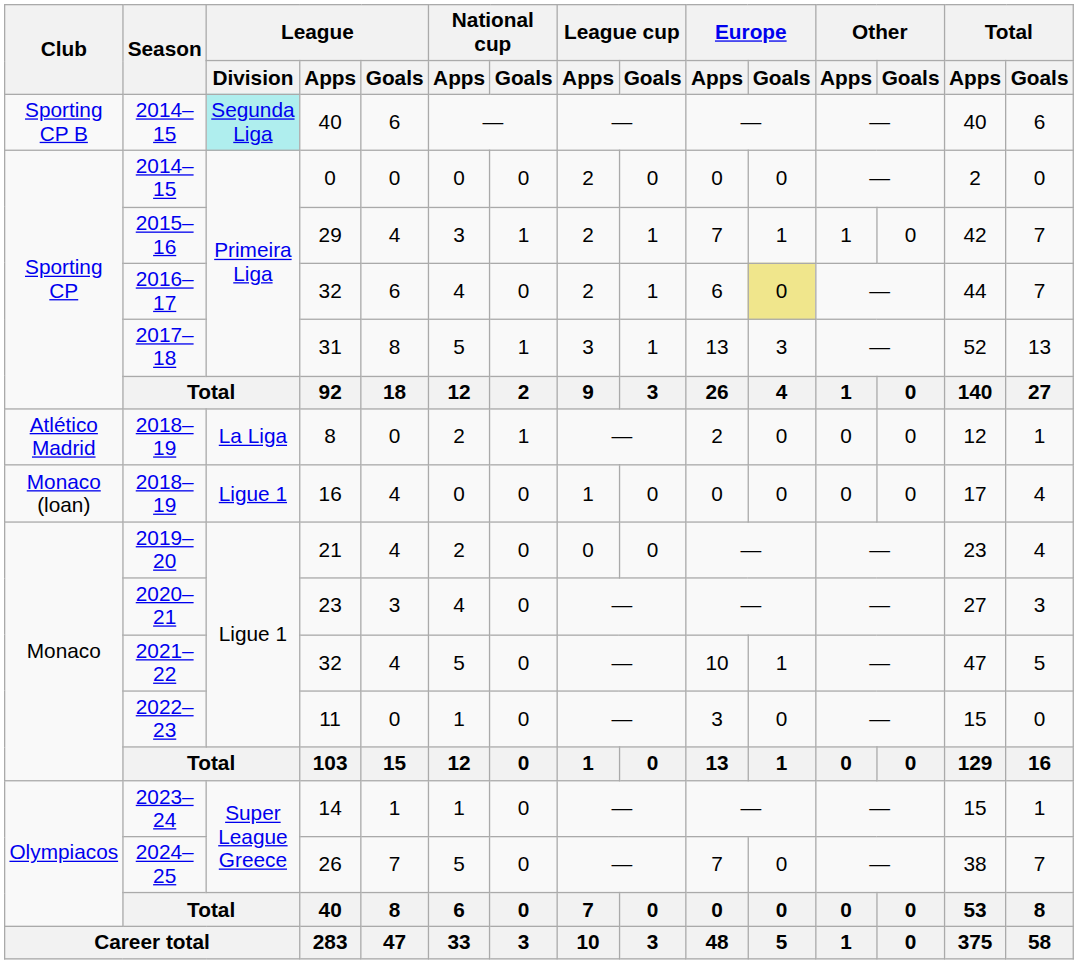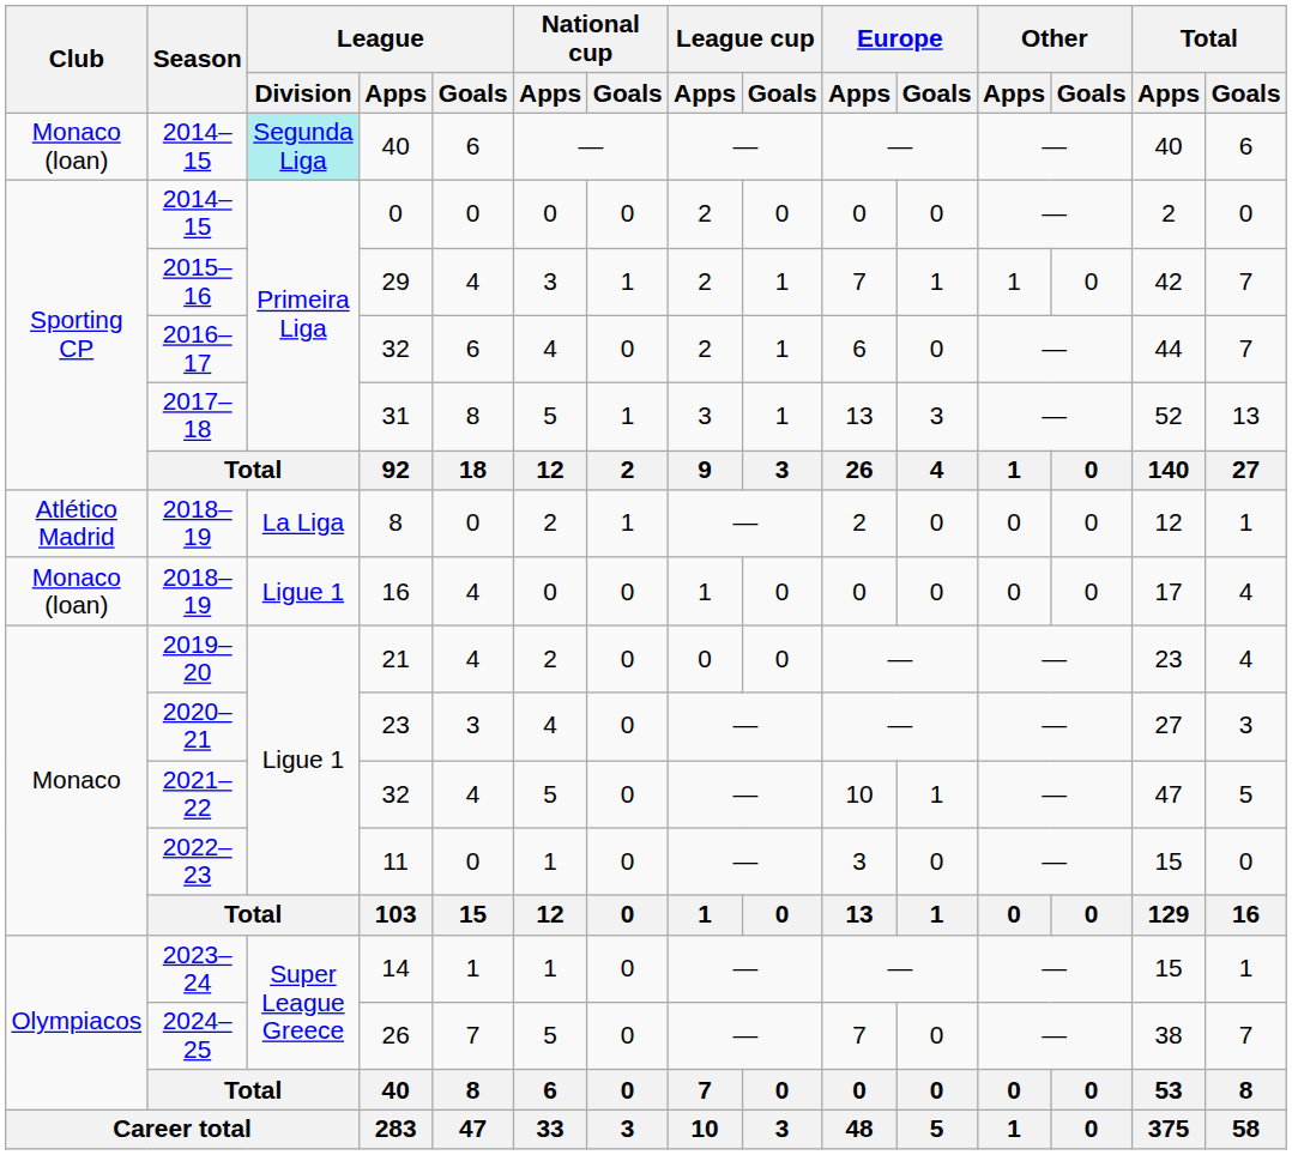2014–15 / 40 | Club: Sporting CP B -> Monaco (loan)
2016–17 / 32 | Europe / Goals: khaki background -> no background
